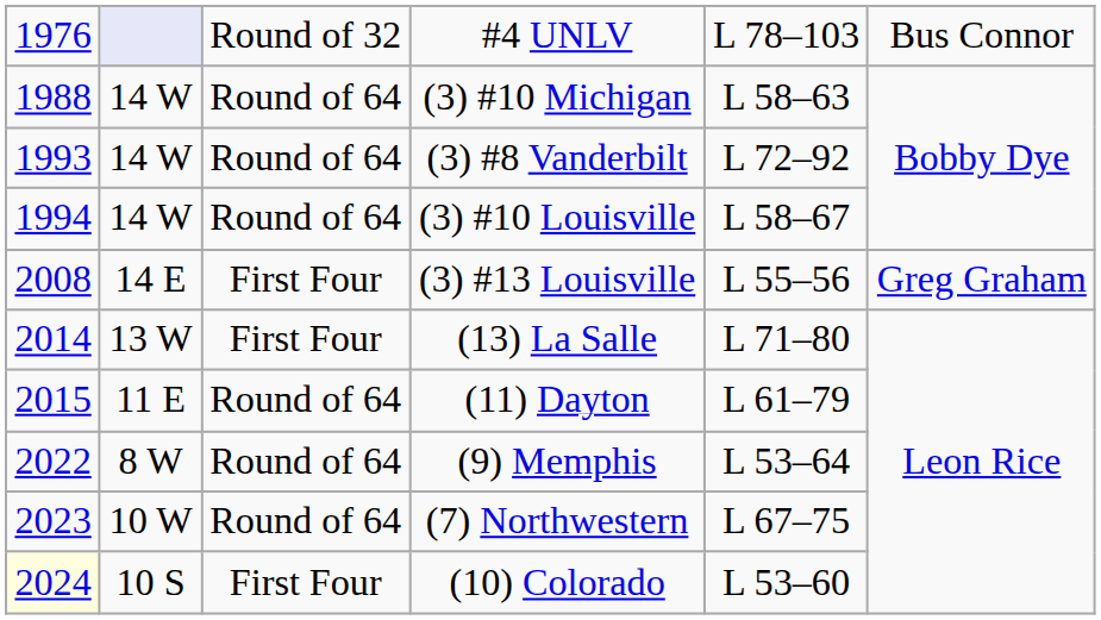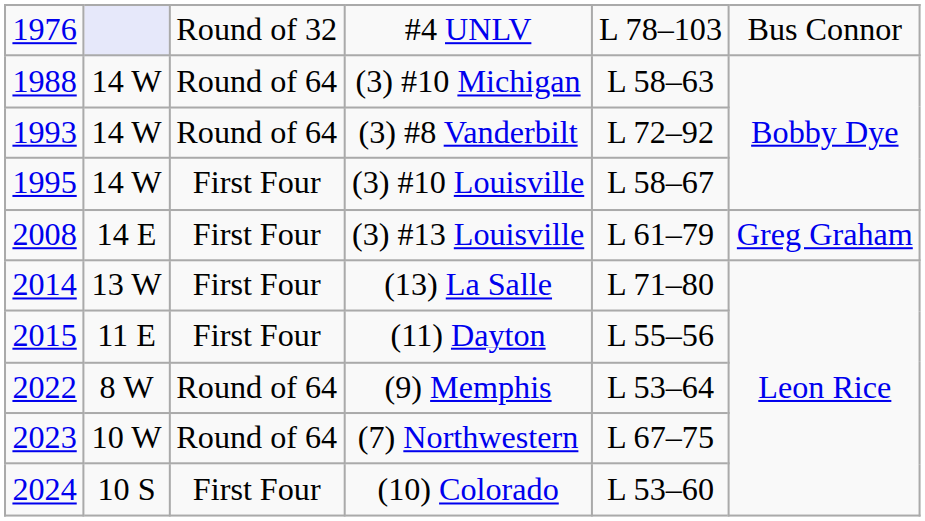(3) #10 Louisville | column 1: 1994 -> 1995
(3) #10 Louisville | column 3: Round of 64 -> First Four
(3) #13 Louisville | column 5: L 55–56 -> L 61–79
(11) Dayton | column 3: Round of 64 -> First Four
(11) Dayton | column 5: L 61–79 -> L 55–56
(10) Colorado | column 1: lightyellow background -> no background
